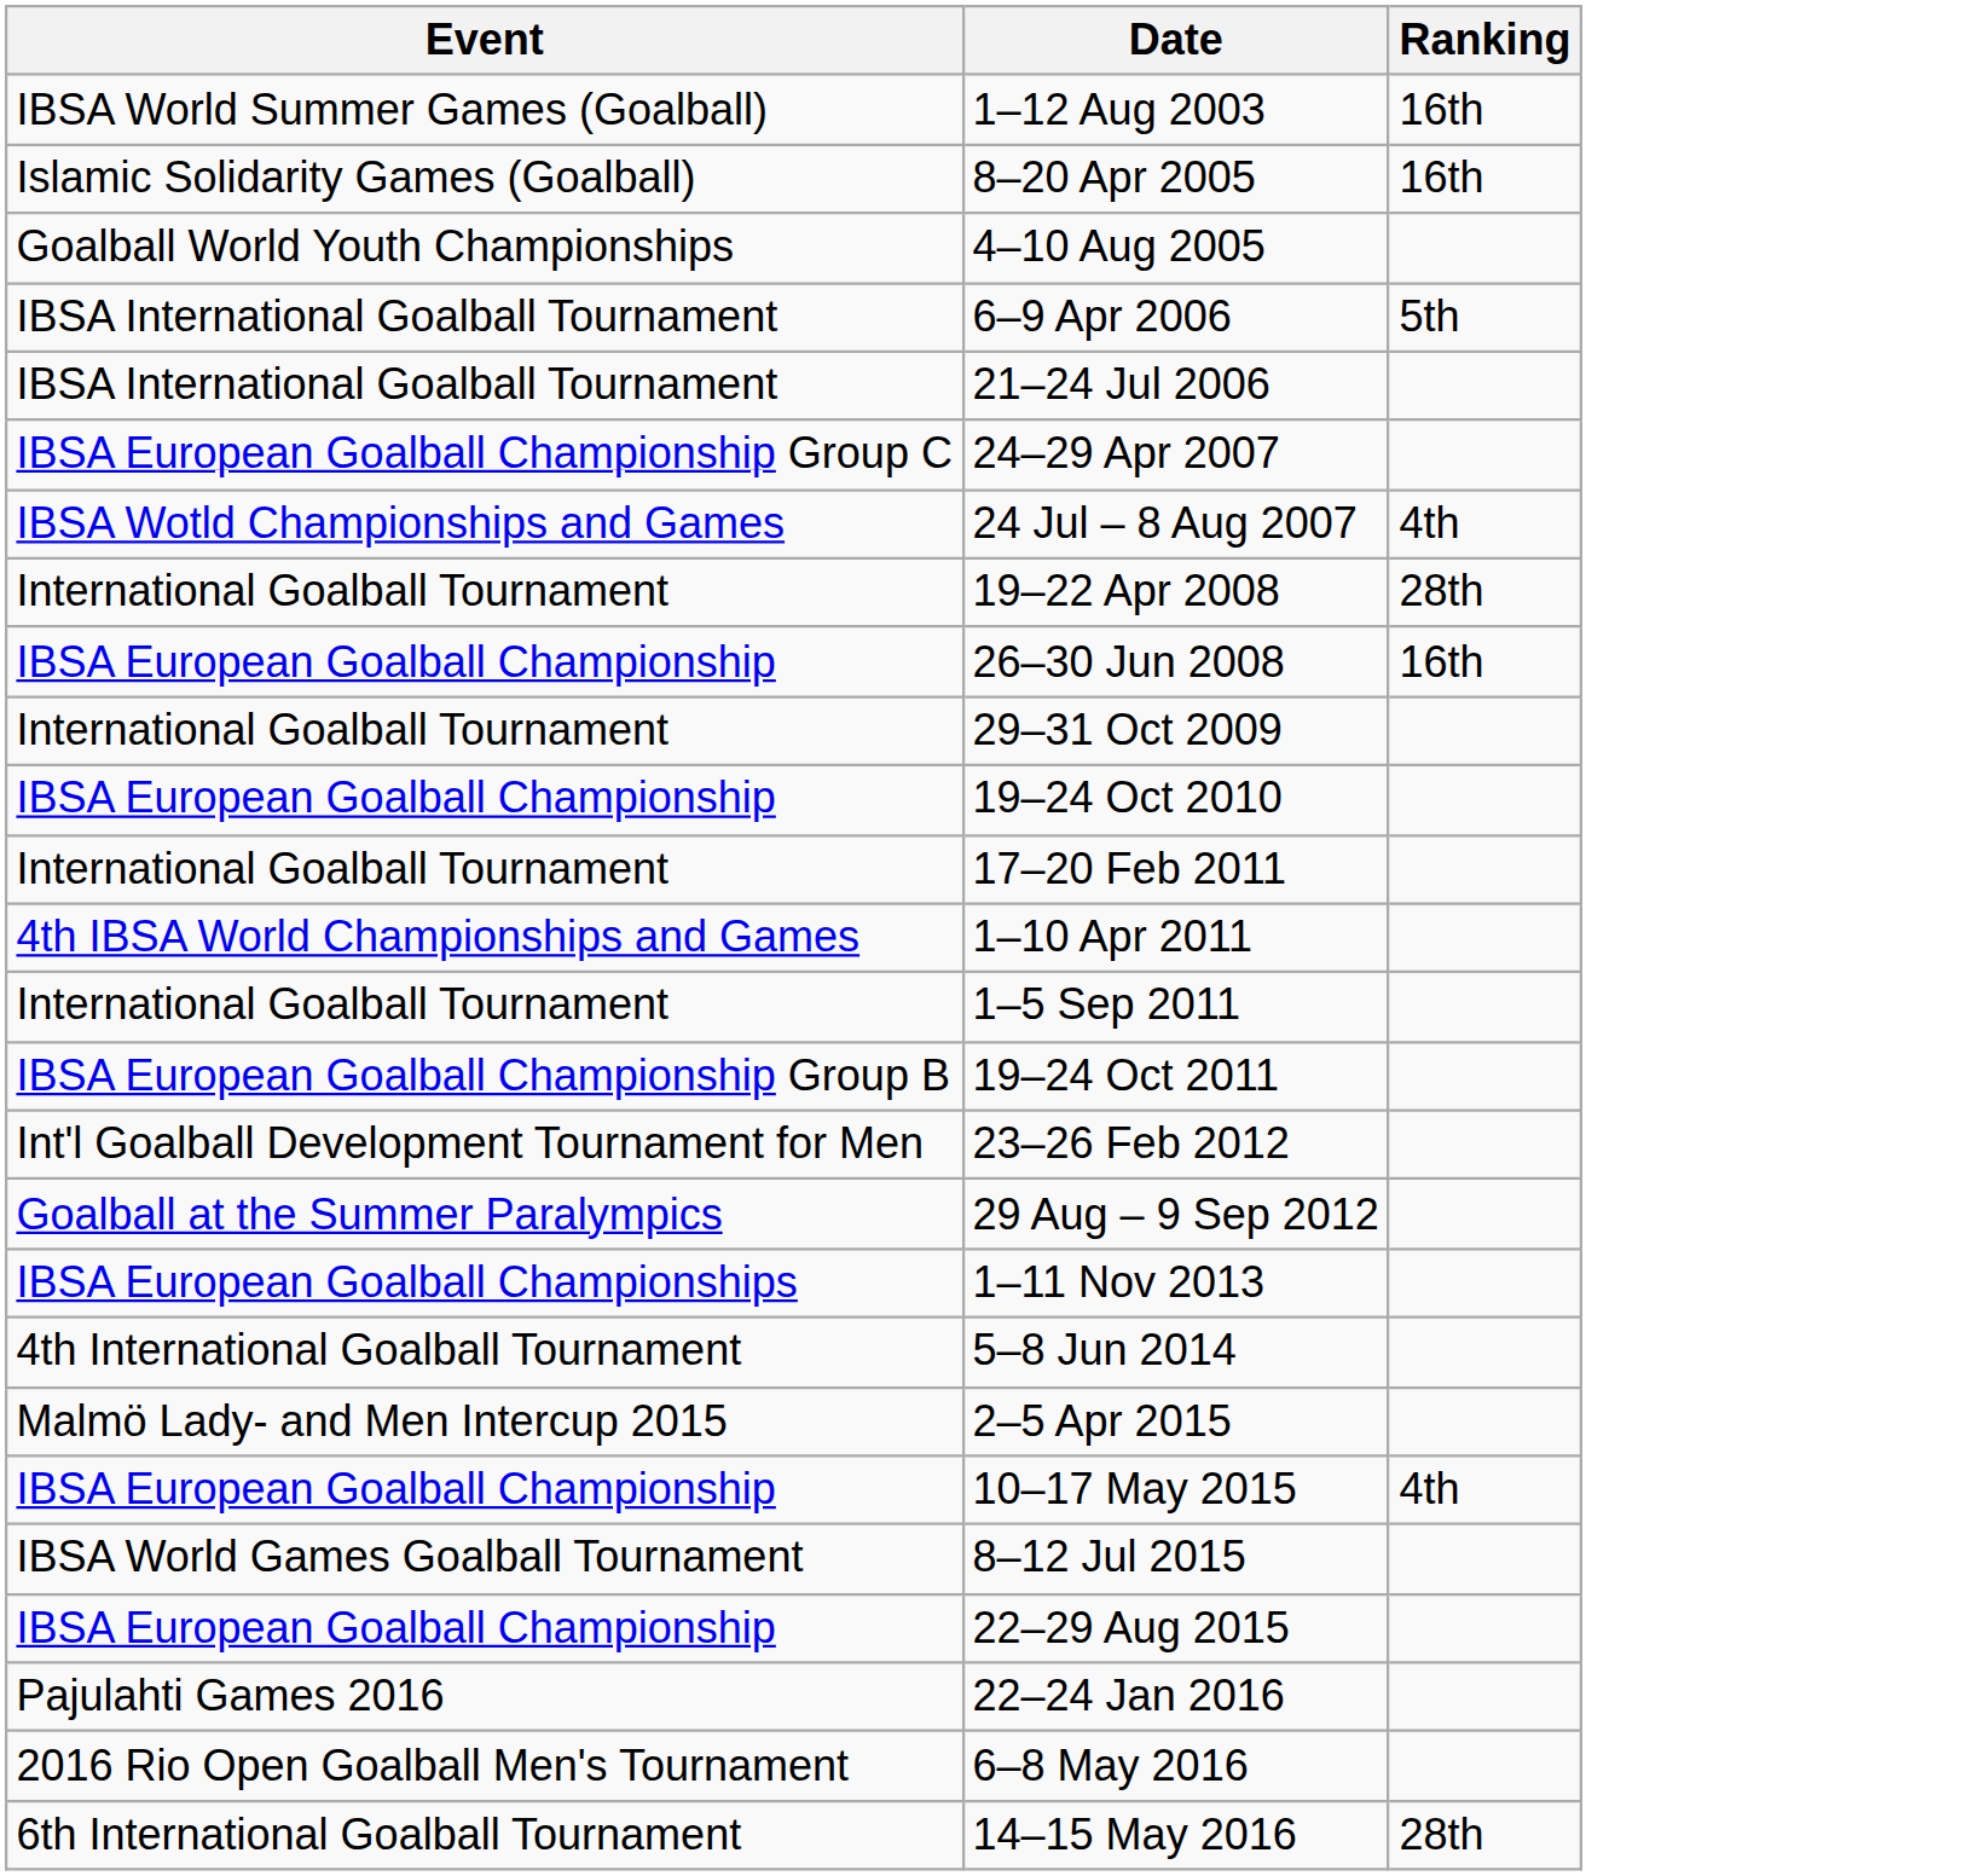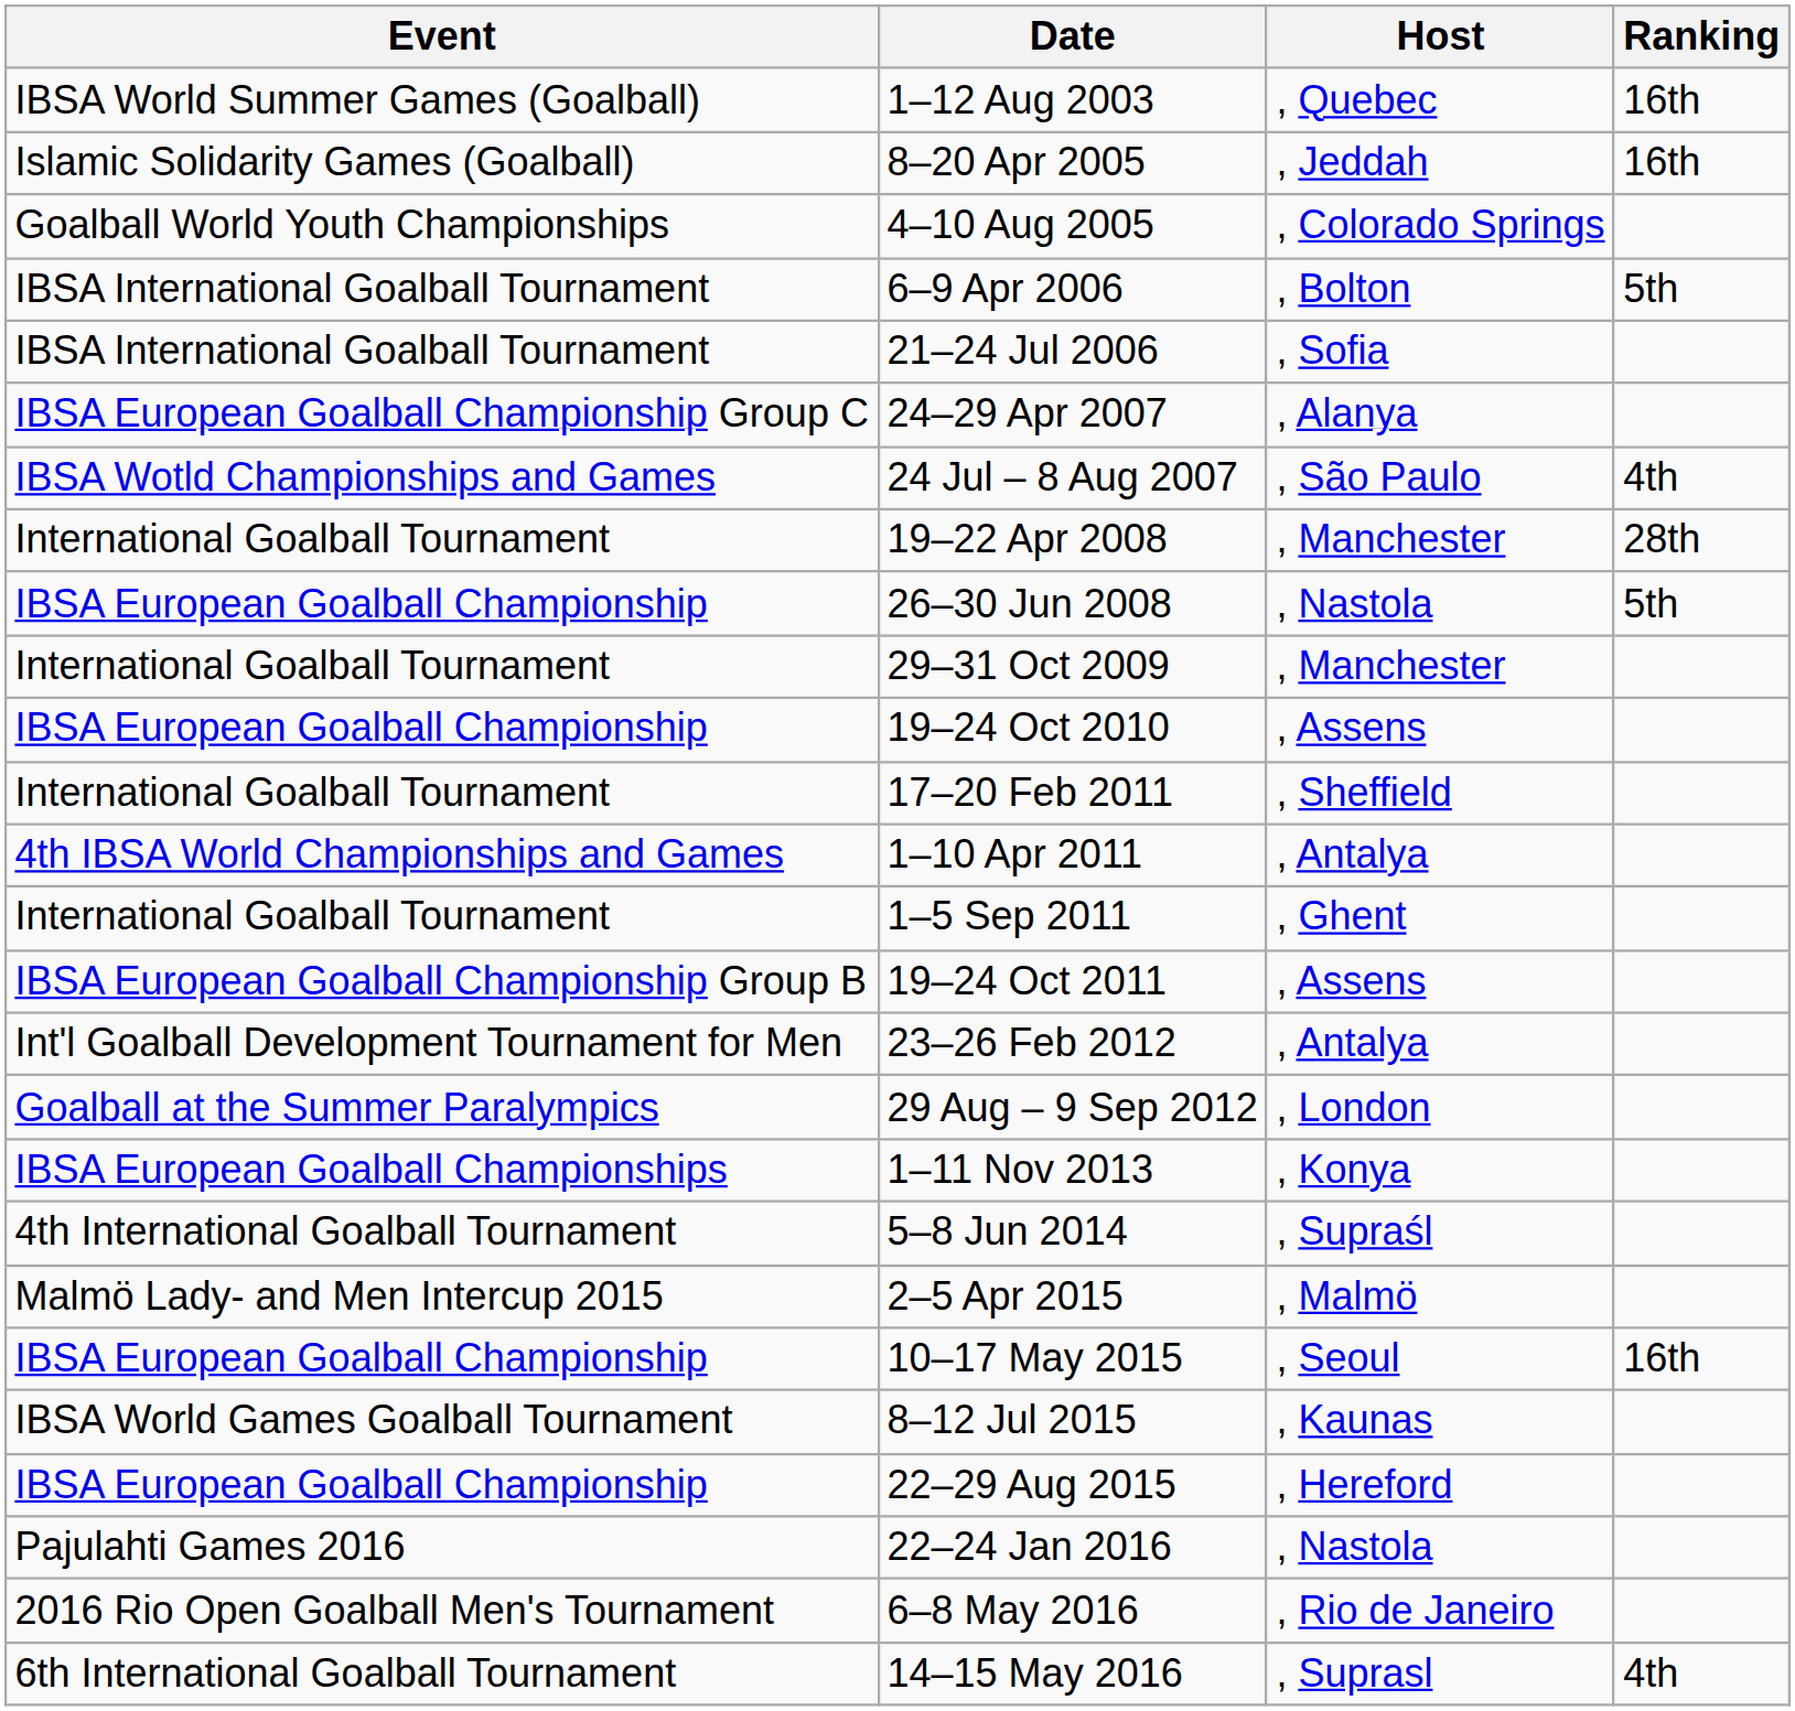+ column: Host | , Quebec | , Jeddah | , Colorado Springs | , Bolton | , Sofia | , Alanya | , São Paulo | , Manchester | , Nastola | , Manchester | , Assens | , Sheffield | , Antalya | , Ghent | , Assens | , Antalya | , London | , Konya | , Supraśl | , Malmö | , Seoul | , Kaunas | , Hereford | , Nastola | , Rio de Janeiro | , Suprasl
26–30 Jun 2008 | Ranking: 16th -> 5th
10–17 May 2015 | Ranking: 4th -> 16th
14–15 May 2016 | Ranking: 28th -> 4th
